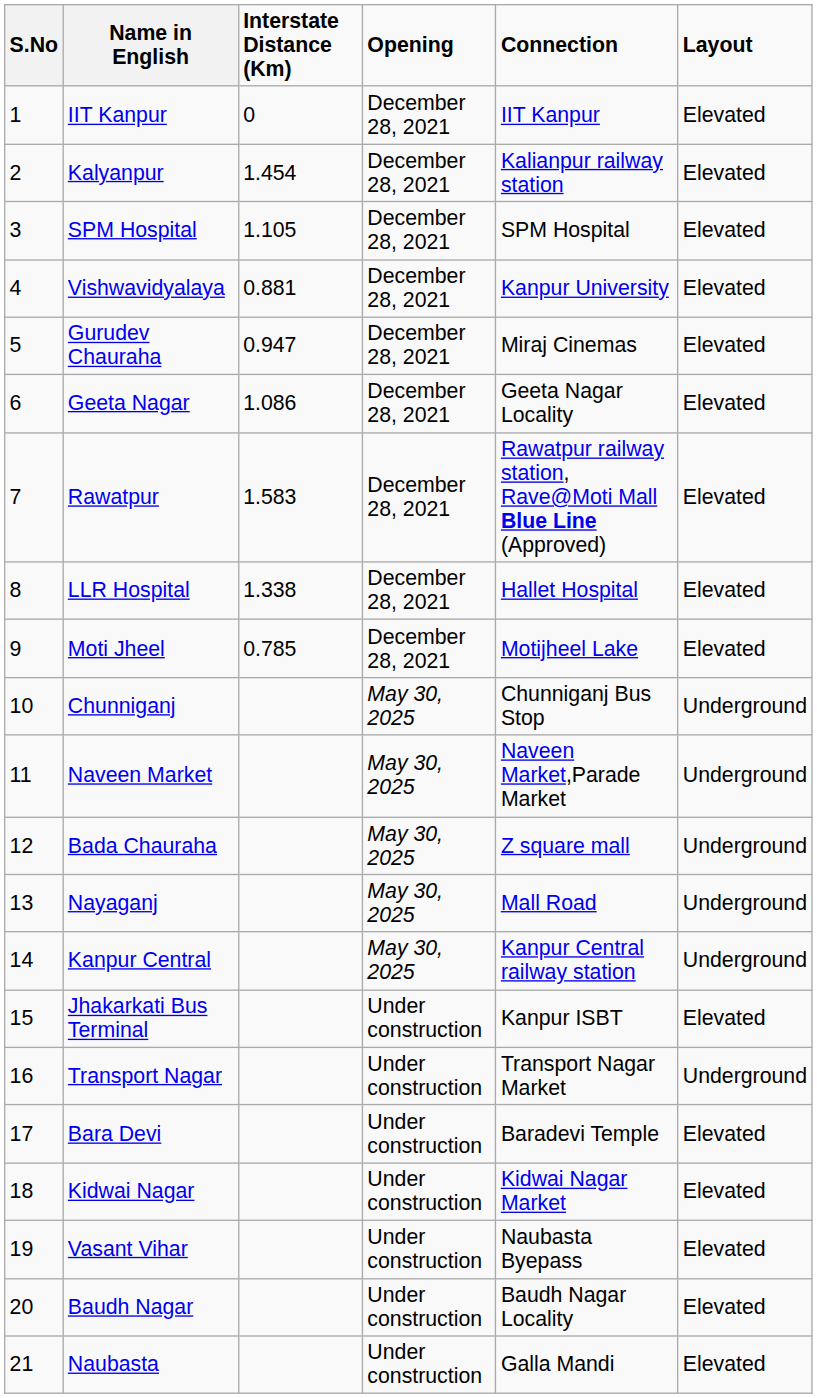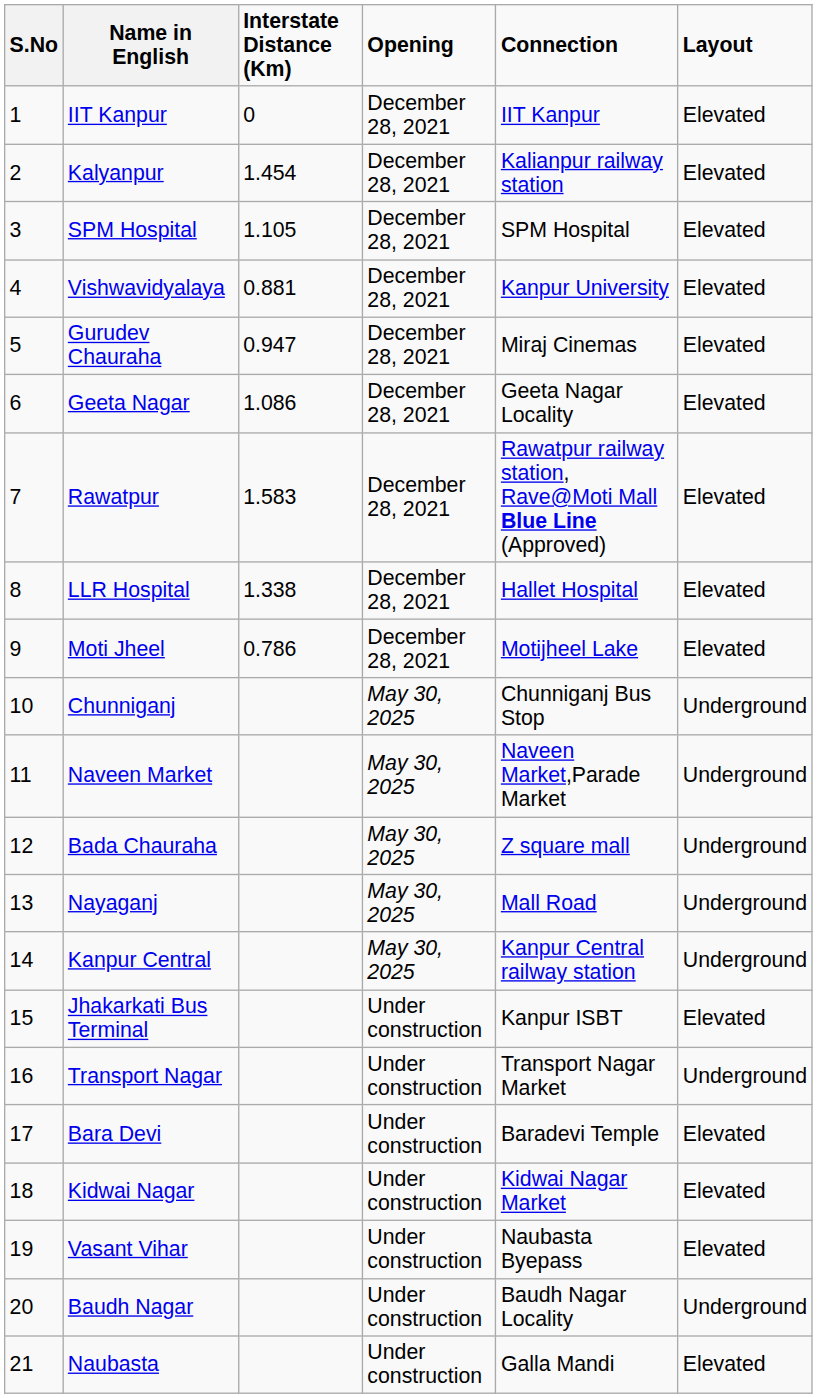Moti Jheel | Interstate Distance (Km): 0.785 -> 0.786
Baudh Nagar | Layout: Elevated -> Underground
